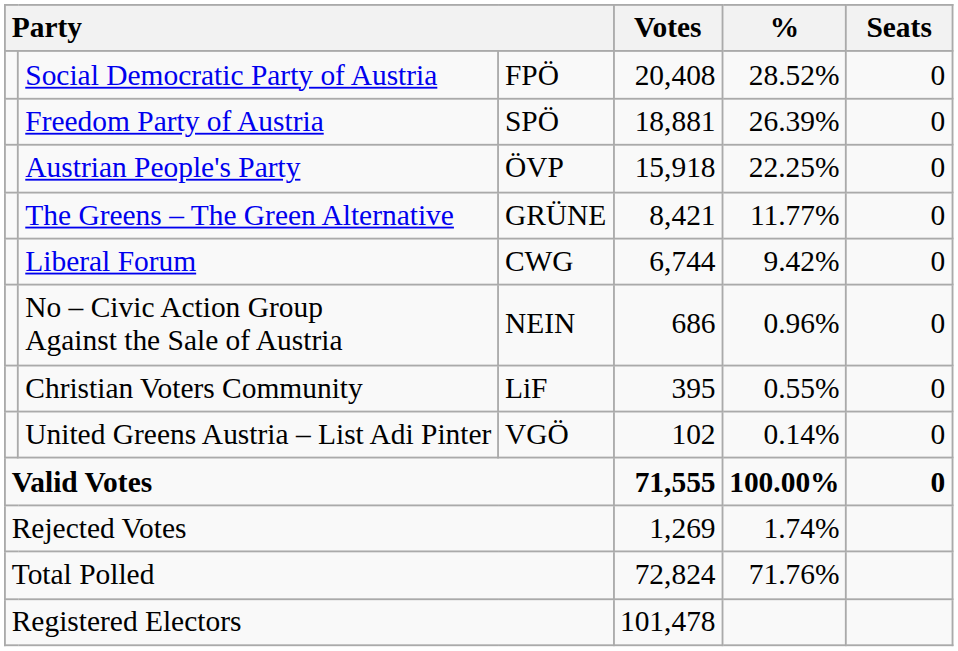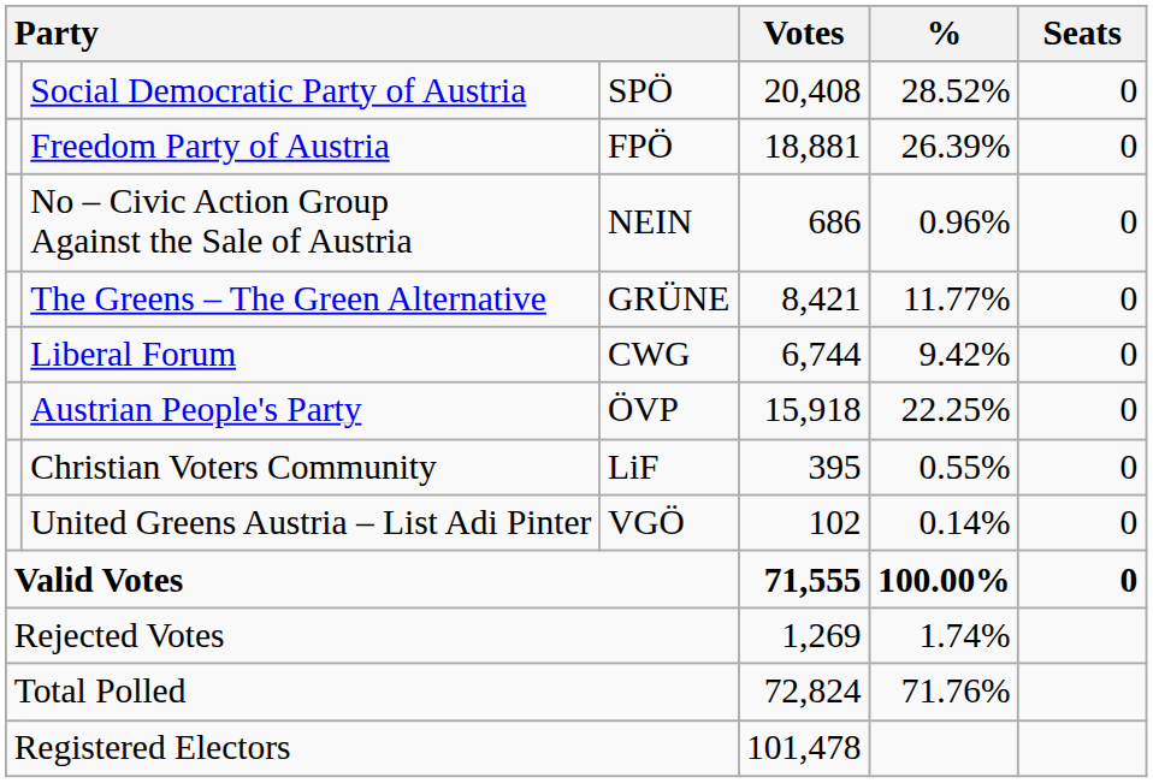Social Democratic Party of Austria | column 3: FPÖ -> SPÖ
Freedom Party of Austria | column 3: SPÖ -> FPÖ
rows swapped: Austrian People's Party <-> No – Civic Action Group Against the Sale of Austria
